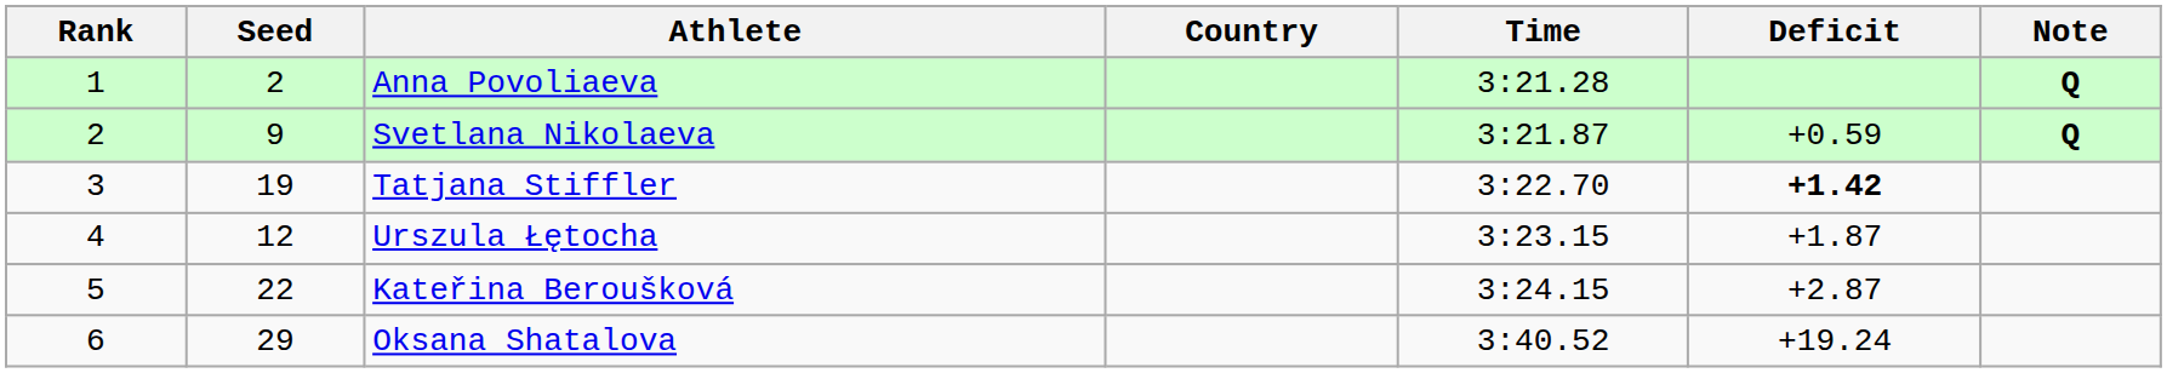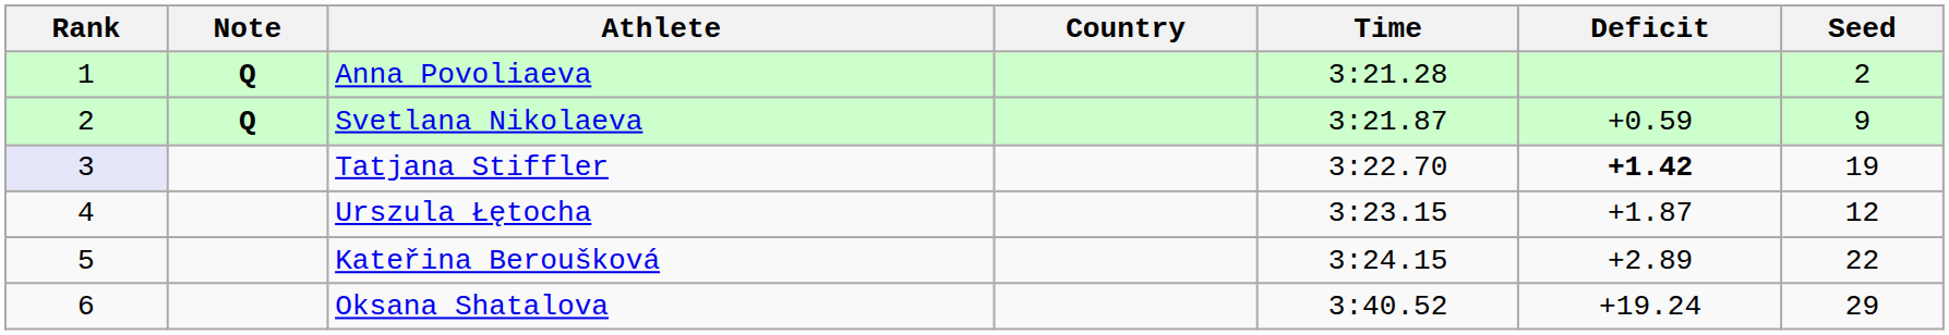columns swapped: Seed <-> Note
Tatjana Stiffler | Rank: no background -> lavender background
Kateřina Beroušková | Deficit: +2.87 -> +2.89
